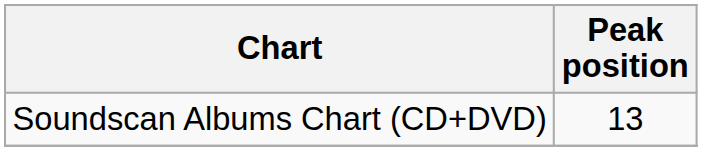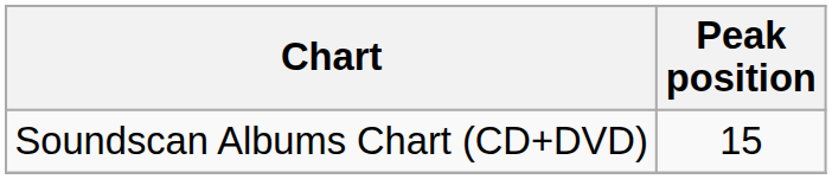Soundscan Albums Chart (CD+DVD) | Peak position: 13 -> 15
